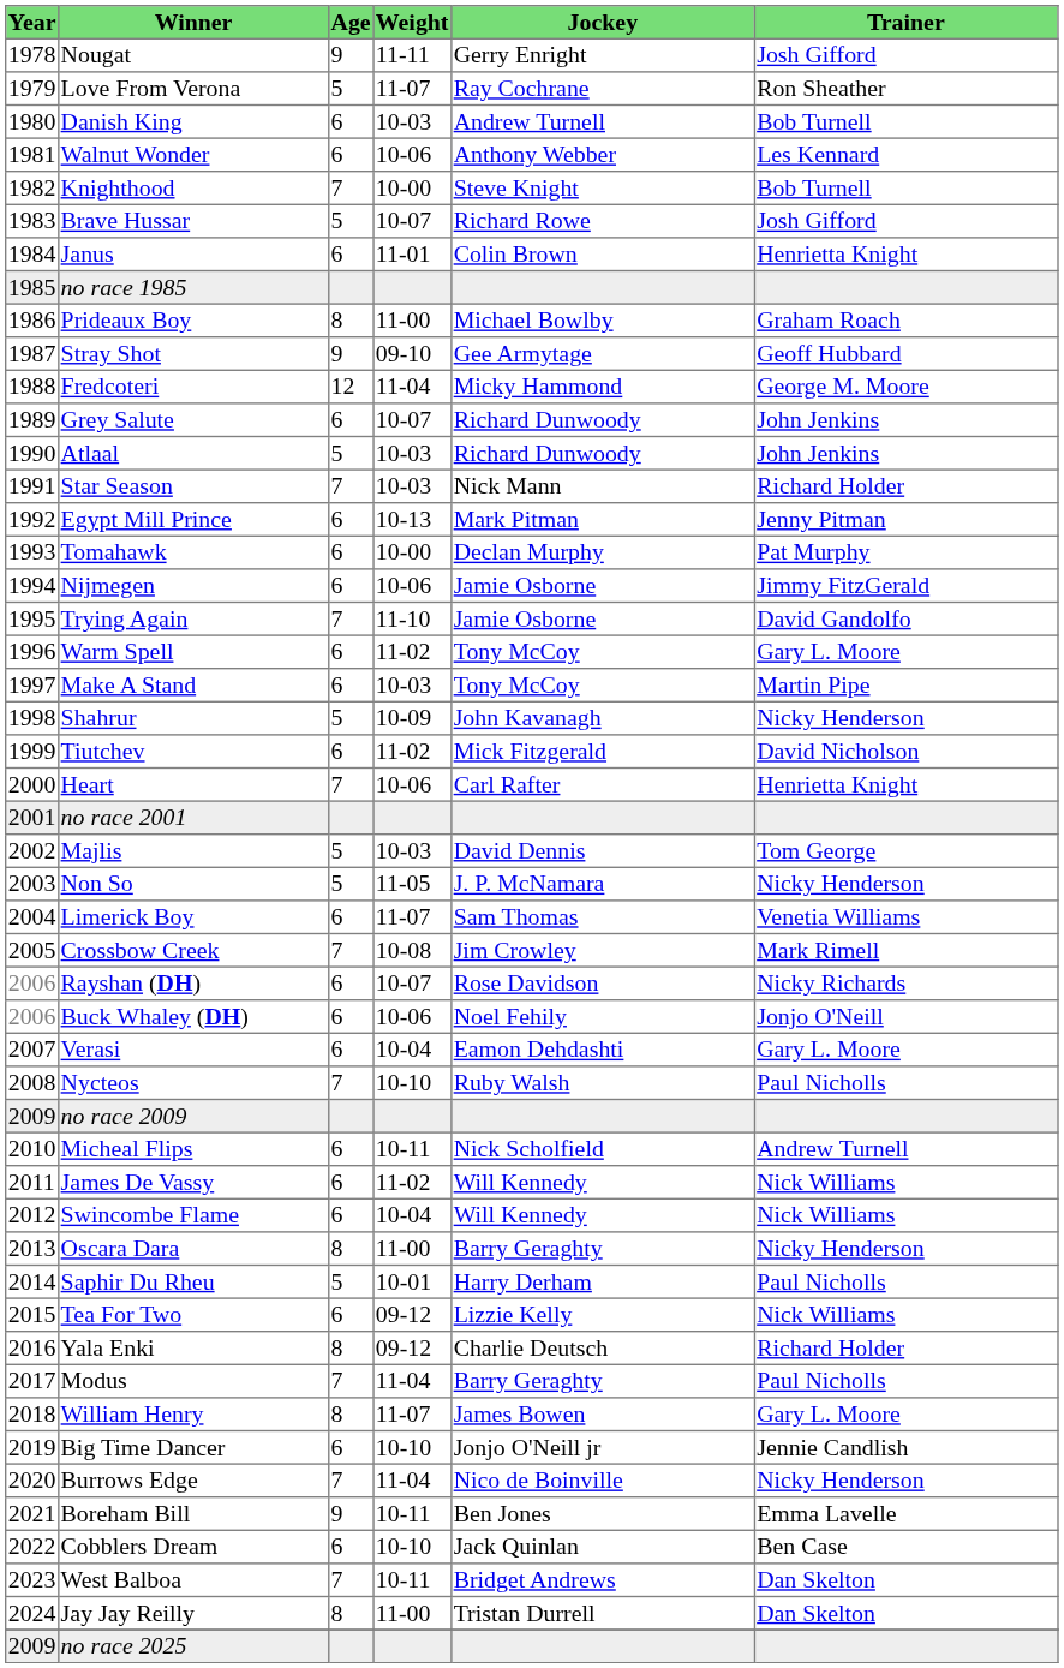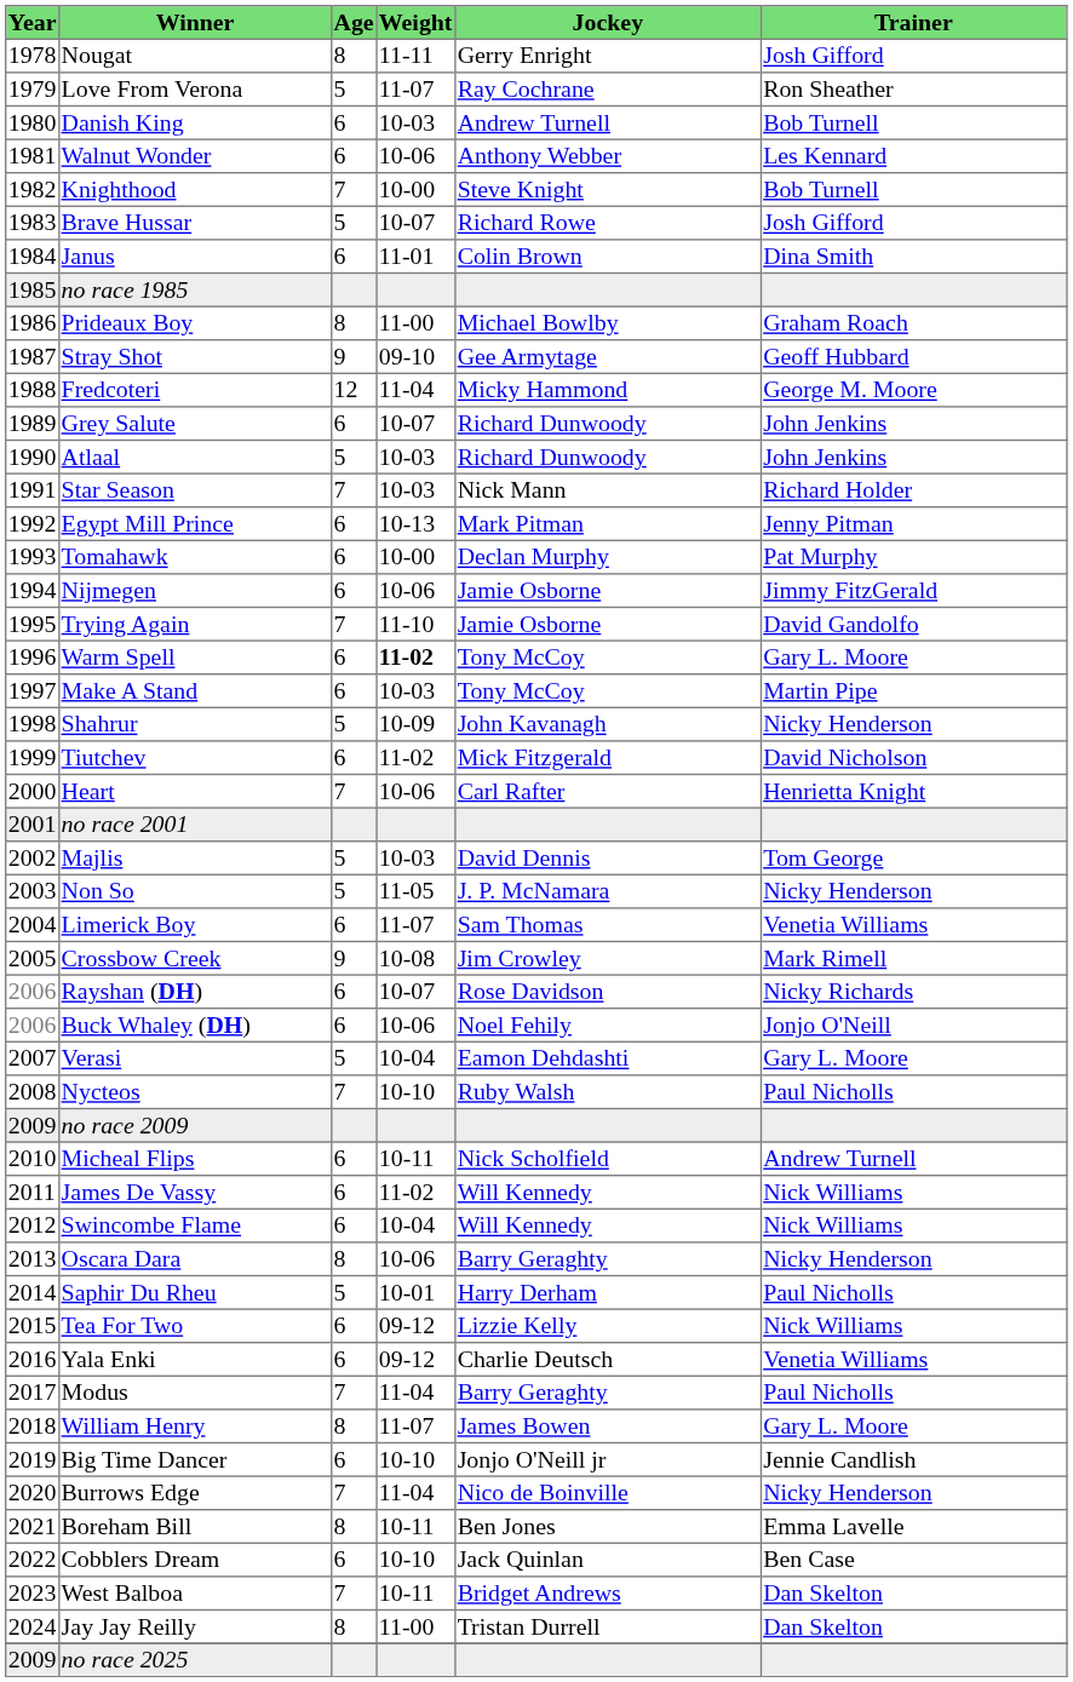Nougat | Age: 9 -> 8
Janus | Trainer: Henrietta Knight -> Dina Smith
Warm Spell | Weight: normal -> bold
Crossbow Creek | Age: 7 -> 9
Verasi | Age: 6 -> 5
Oscara Dara | Weight: 11-00 -> 10-06
Yala Enki | Age: 8 -> 6
Yala Enki | Trainer: Richard Holder -> Venetia Williams
Boreham Bill | Age: 9 -> 8
